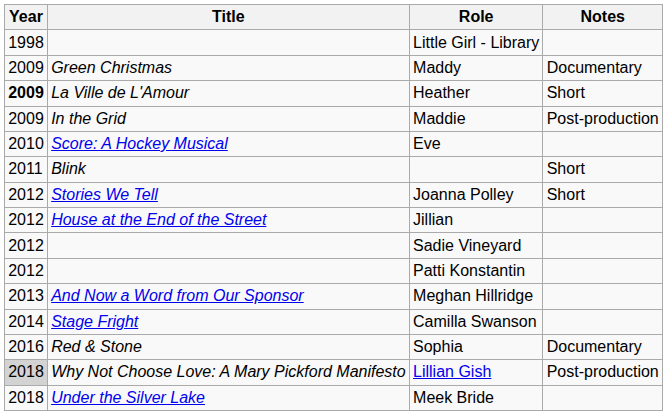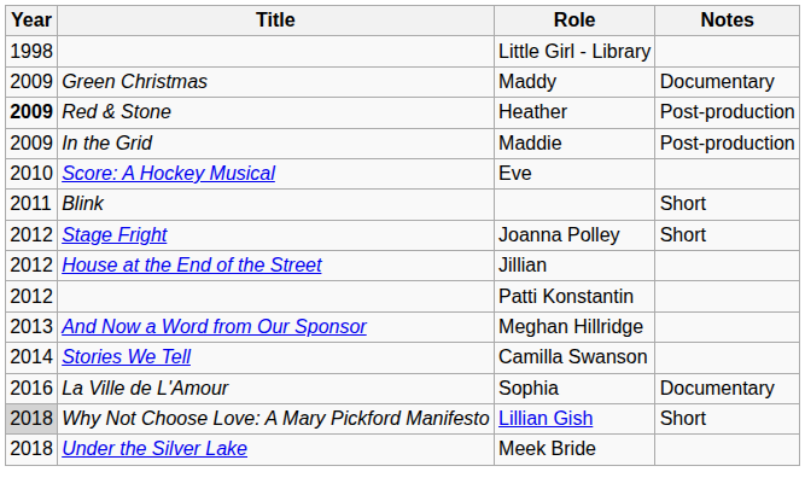Heather | Title: La Ville de L'Amour -> Red & Stone
Heather | Notes: Short -> Post-production
Joanna Polley | Title: Stories We Tell -> Stage Fright
- row: 2012 | Sadie Vineyard
Camilla Swanson | Title: Stage Fright -> Stories We Tell
Sophia | Title: Red & Stone -> La Ville de L'Amour
Lillian Gish | Notes: Post-production -> Short
